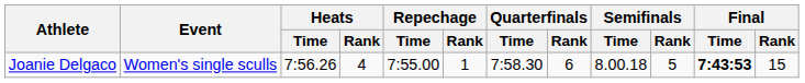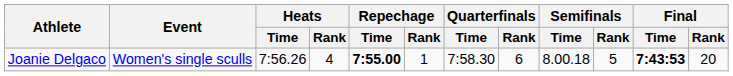Joanie Delgaco | Repechage / Time: normal -> bold
Joanie Delgaco | Final / Rank: 15 -> 20
